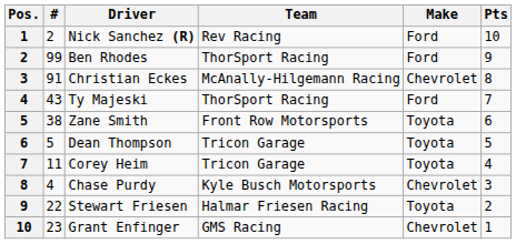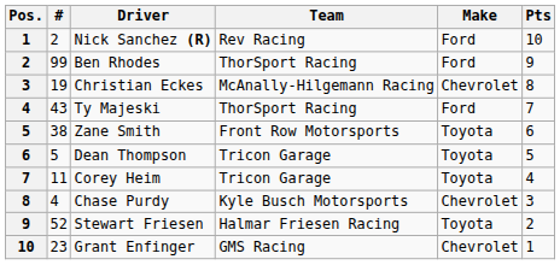Christian Eckes | #: 91 -> 19
Stewart Friesen | #: 22 -> 52
